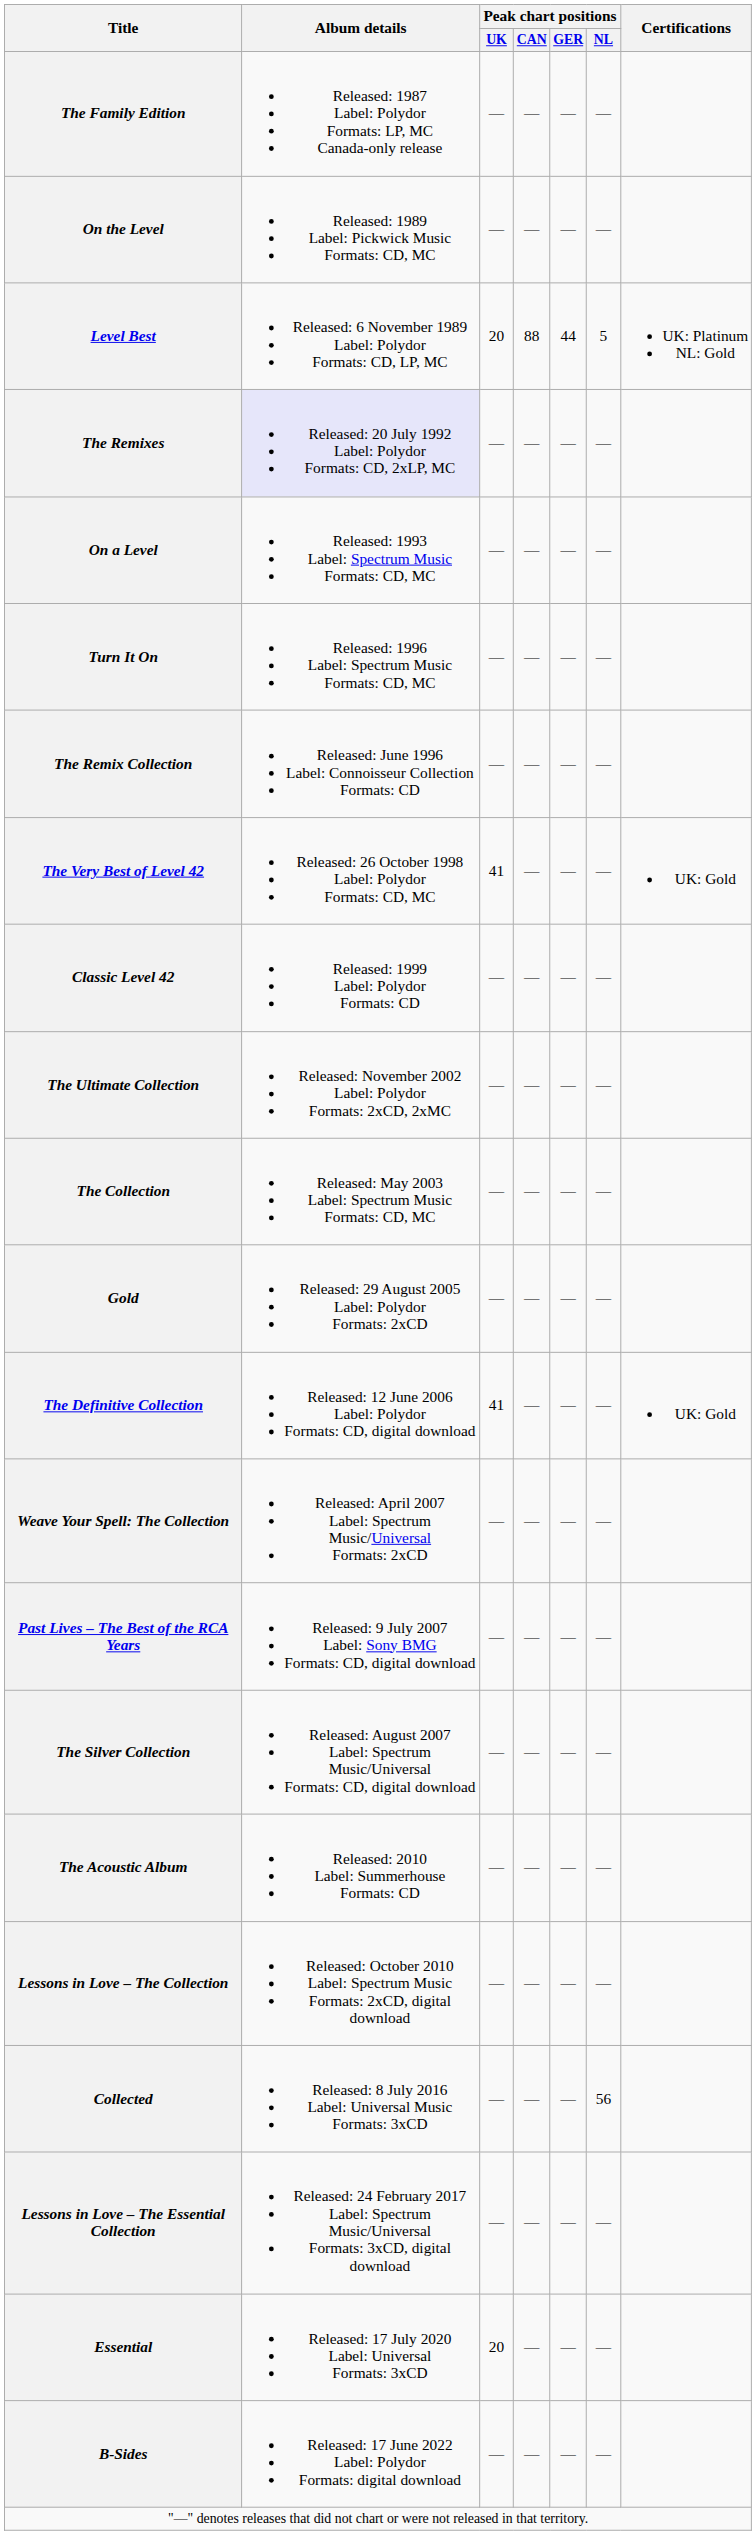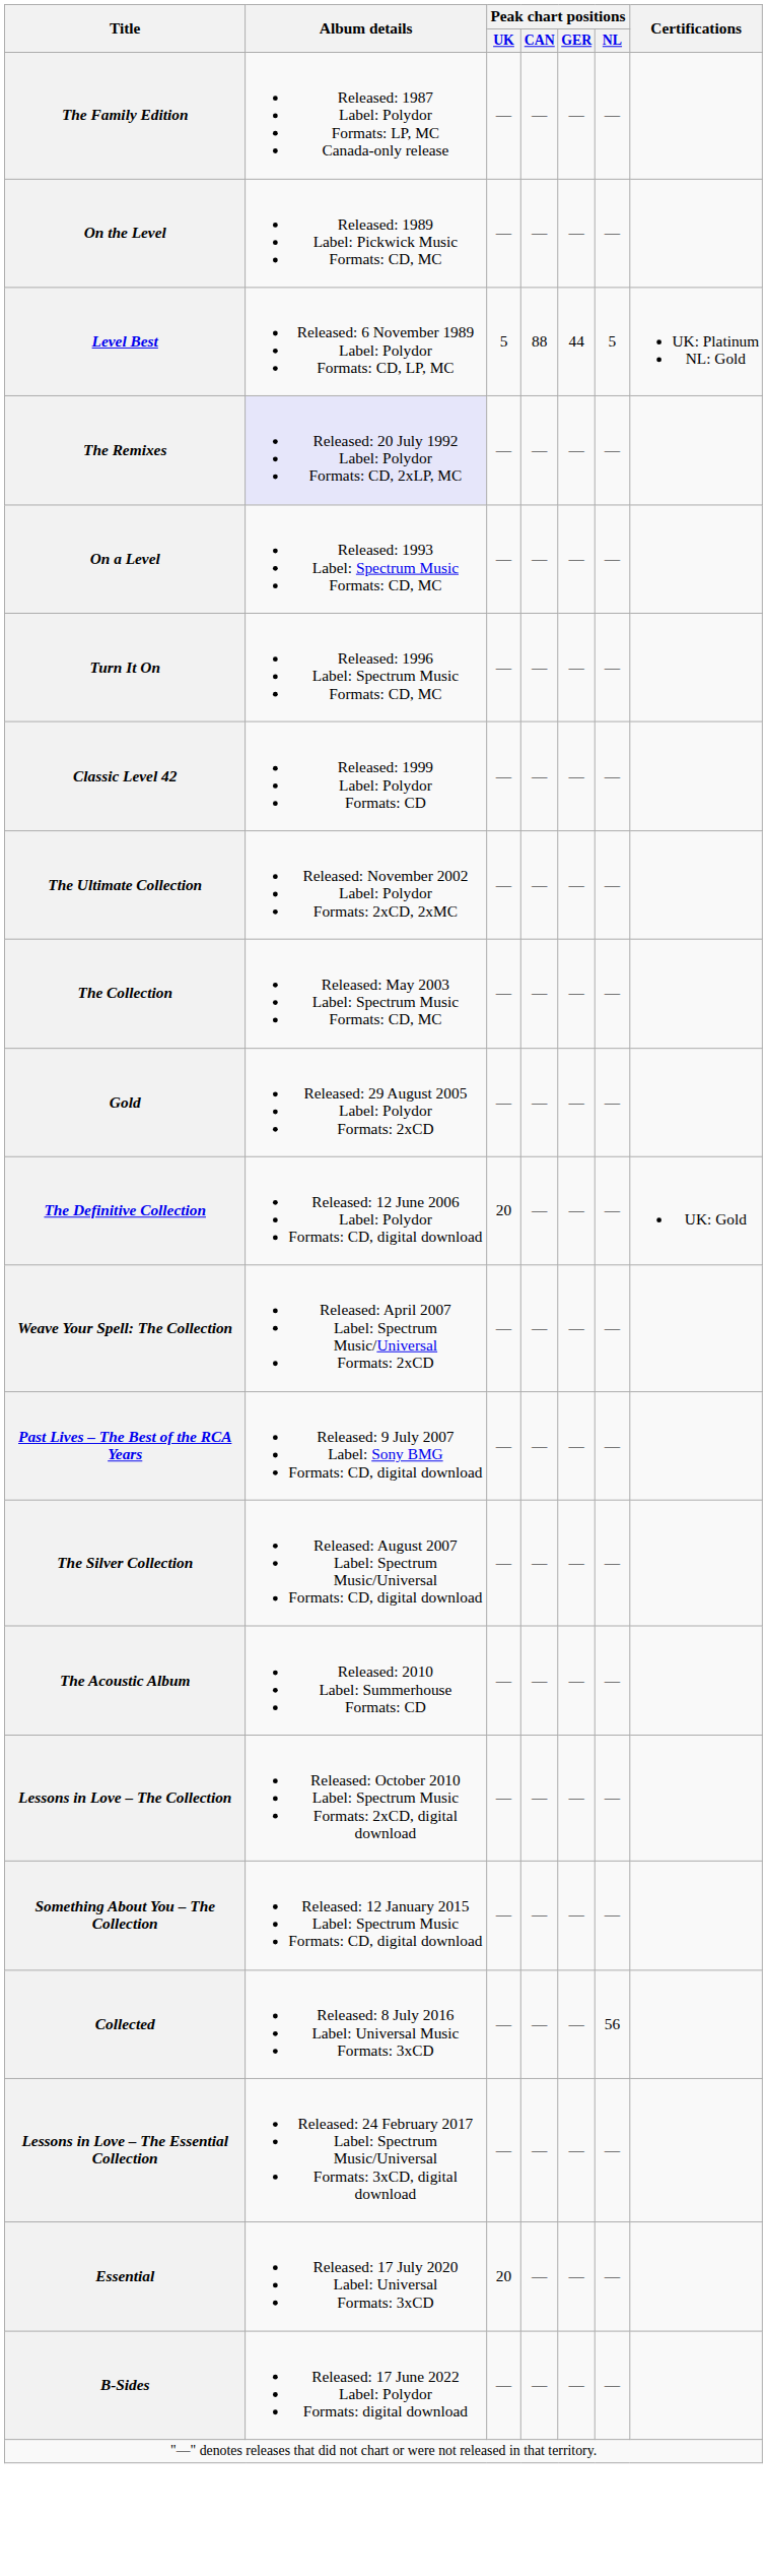Level Best | Peak chart positions / UK: 20 -> 5
- row: The Remix Collection | Released: June 1996 Label: Connoisseur Collection Formats: CD | — | — | — | —
- row: The Very Best of Level 42 | Released: 26 October 1998 Label: Polydor Formats: CD, MC | 41 | — | — | — | UK: Gold
The Definitive Collection | Peak chart positions / UK: 41 -> 20
+ row: Something About You – The Collection | Released: 12 January 2015 Label: Spectrum Music Formats: CD, digital download | — | — | — | —
